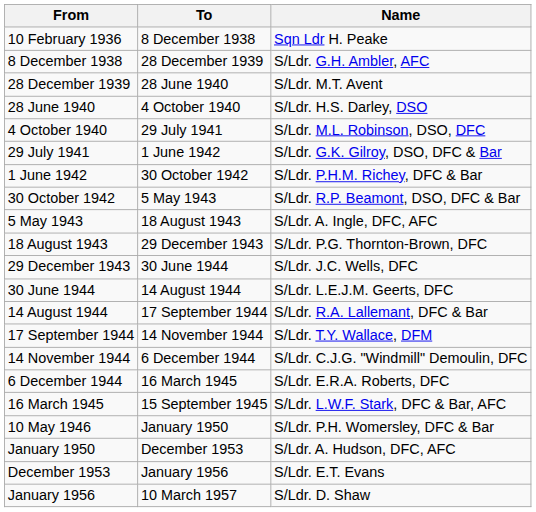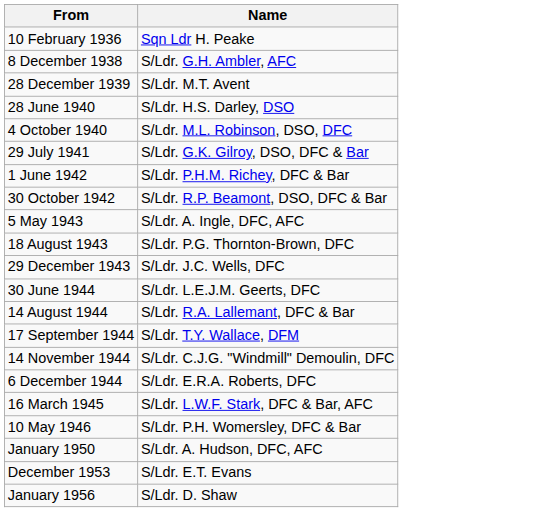- column: To | 8 December 1938 | 28 December 1939 | 28 June 1940 | 4 October 1940 | 29 July 1941 | 1 June 1942 | 30 October 1942 | 5 May 1943 | 18 August 1943 | 29 December 1943 | 30 June 1944 | 14 August 1944 | 17 September 1944 | 14 November 1944 | 6 December 1944 | 16 March 1945 | 15 September 1945 | January 1950 | December 1953 | January 1956 | 10 March 1957
